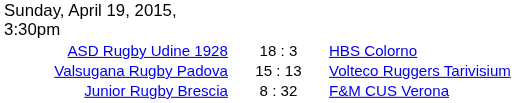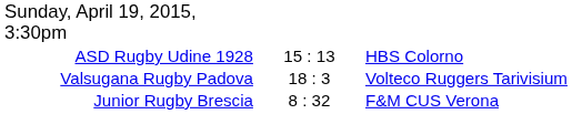ASD Rugby Udine 1928 | column 2: 18 : 3 -> 15 : 13
Valsugana Rugby Padova | column 2: 15 : 13 -> 18 : 3
